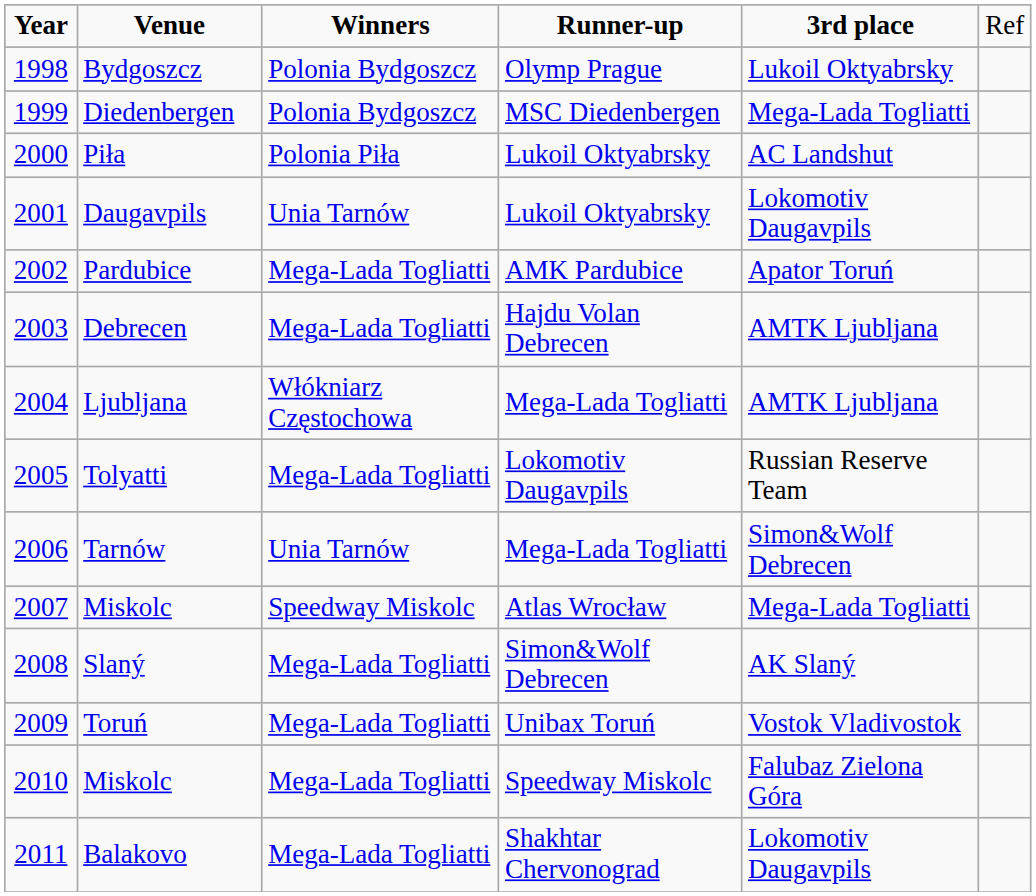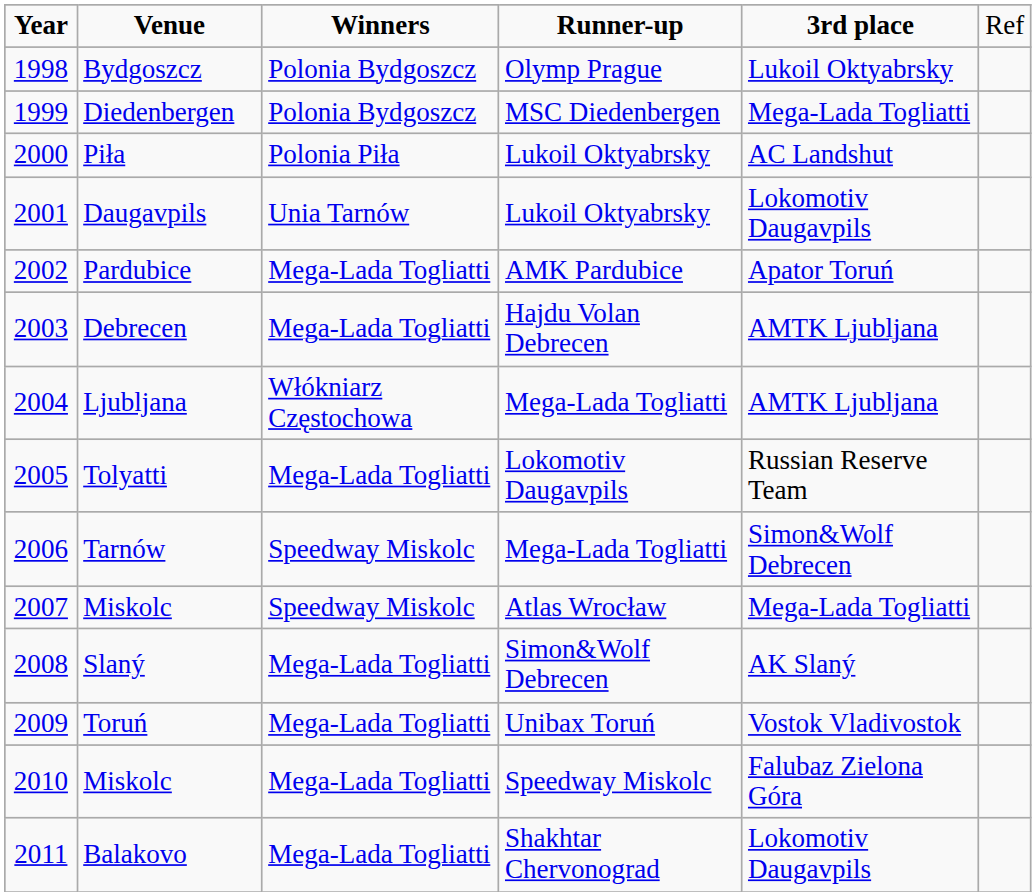Tarnów | column 3: Unia Tarnów -> Speedway Miskolc
